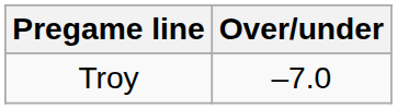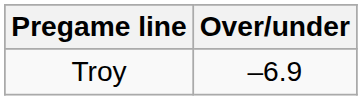Troy | Over/under: –7.0 -> –6.9
